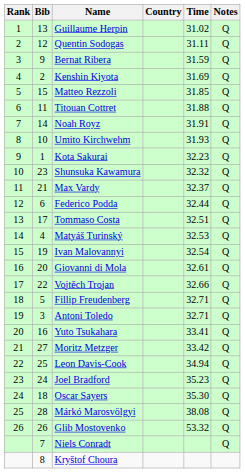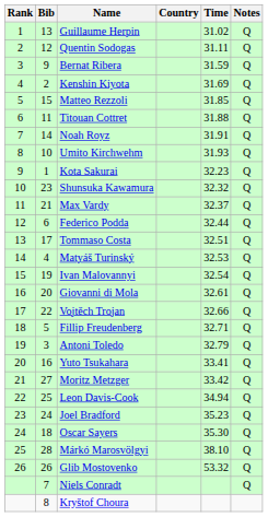Antoni Toledo | Time: 32.71 -> 32.79
Márkó Marosvölgyi | Time: 38.08 -> 38.10
